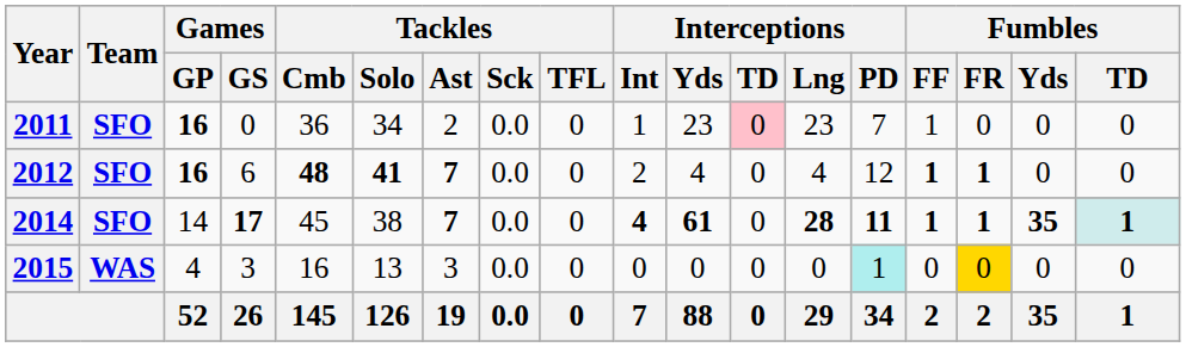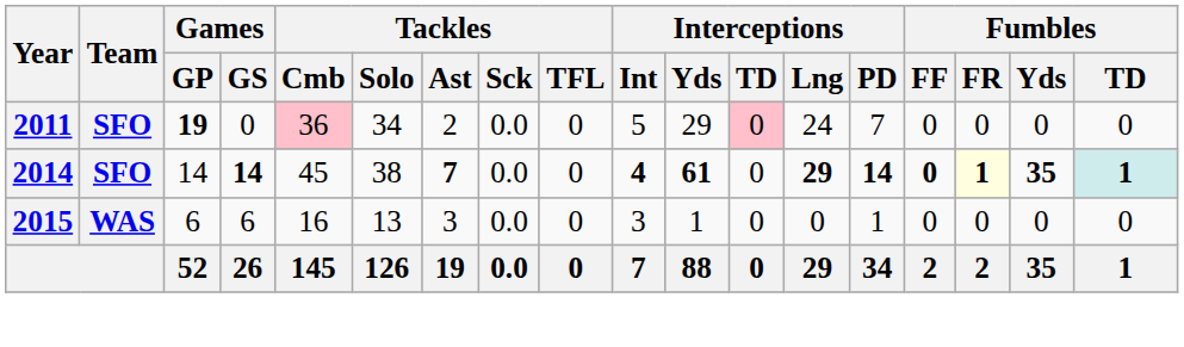2011 | Games / GP: 16 -> 19
2011 | Tackles / Cmb: no background -> pink background
2011 | Interceptions / Int: 1 -> 5
2011 | Interceptions / Yds: 23 -> 29
2011 | Interceptions / Lng: 23 -> 24
2011 | Fumbles / FF: 1 -> 0
- row: 2012 | SFO | 16 | 6 | 48 | 41 | 7 | 0.0 | 0 | 2 | 4 | 0 | 4 | 12 | 1 | 1 | 0 | 0
2014 | Games / GS: 17 -> 14
2014 | Interceptions / Lng: 28 -> 29
2014 | Interceptions / PD: 11 -> 14
2014 | Fumbles / FF: 1 -> 0
2014 | Fumbles / FR: no background -> lightyellow background
2015 | Games / GP: 4 -> 6
2015 | Games / GS: 3 -> 6
2015 | Interceptions / Int: 0 -> 3
2015 | Interceptions / Yds: 0 -> 1
2015 | Interceptions / PD: paleturquoise background -> no background
2015 | Fumbles / FR: gold background -> no background
